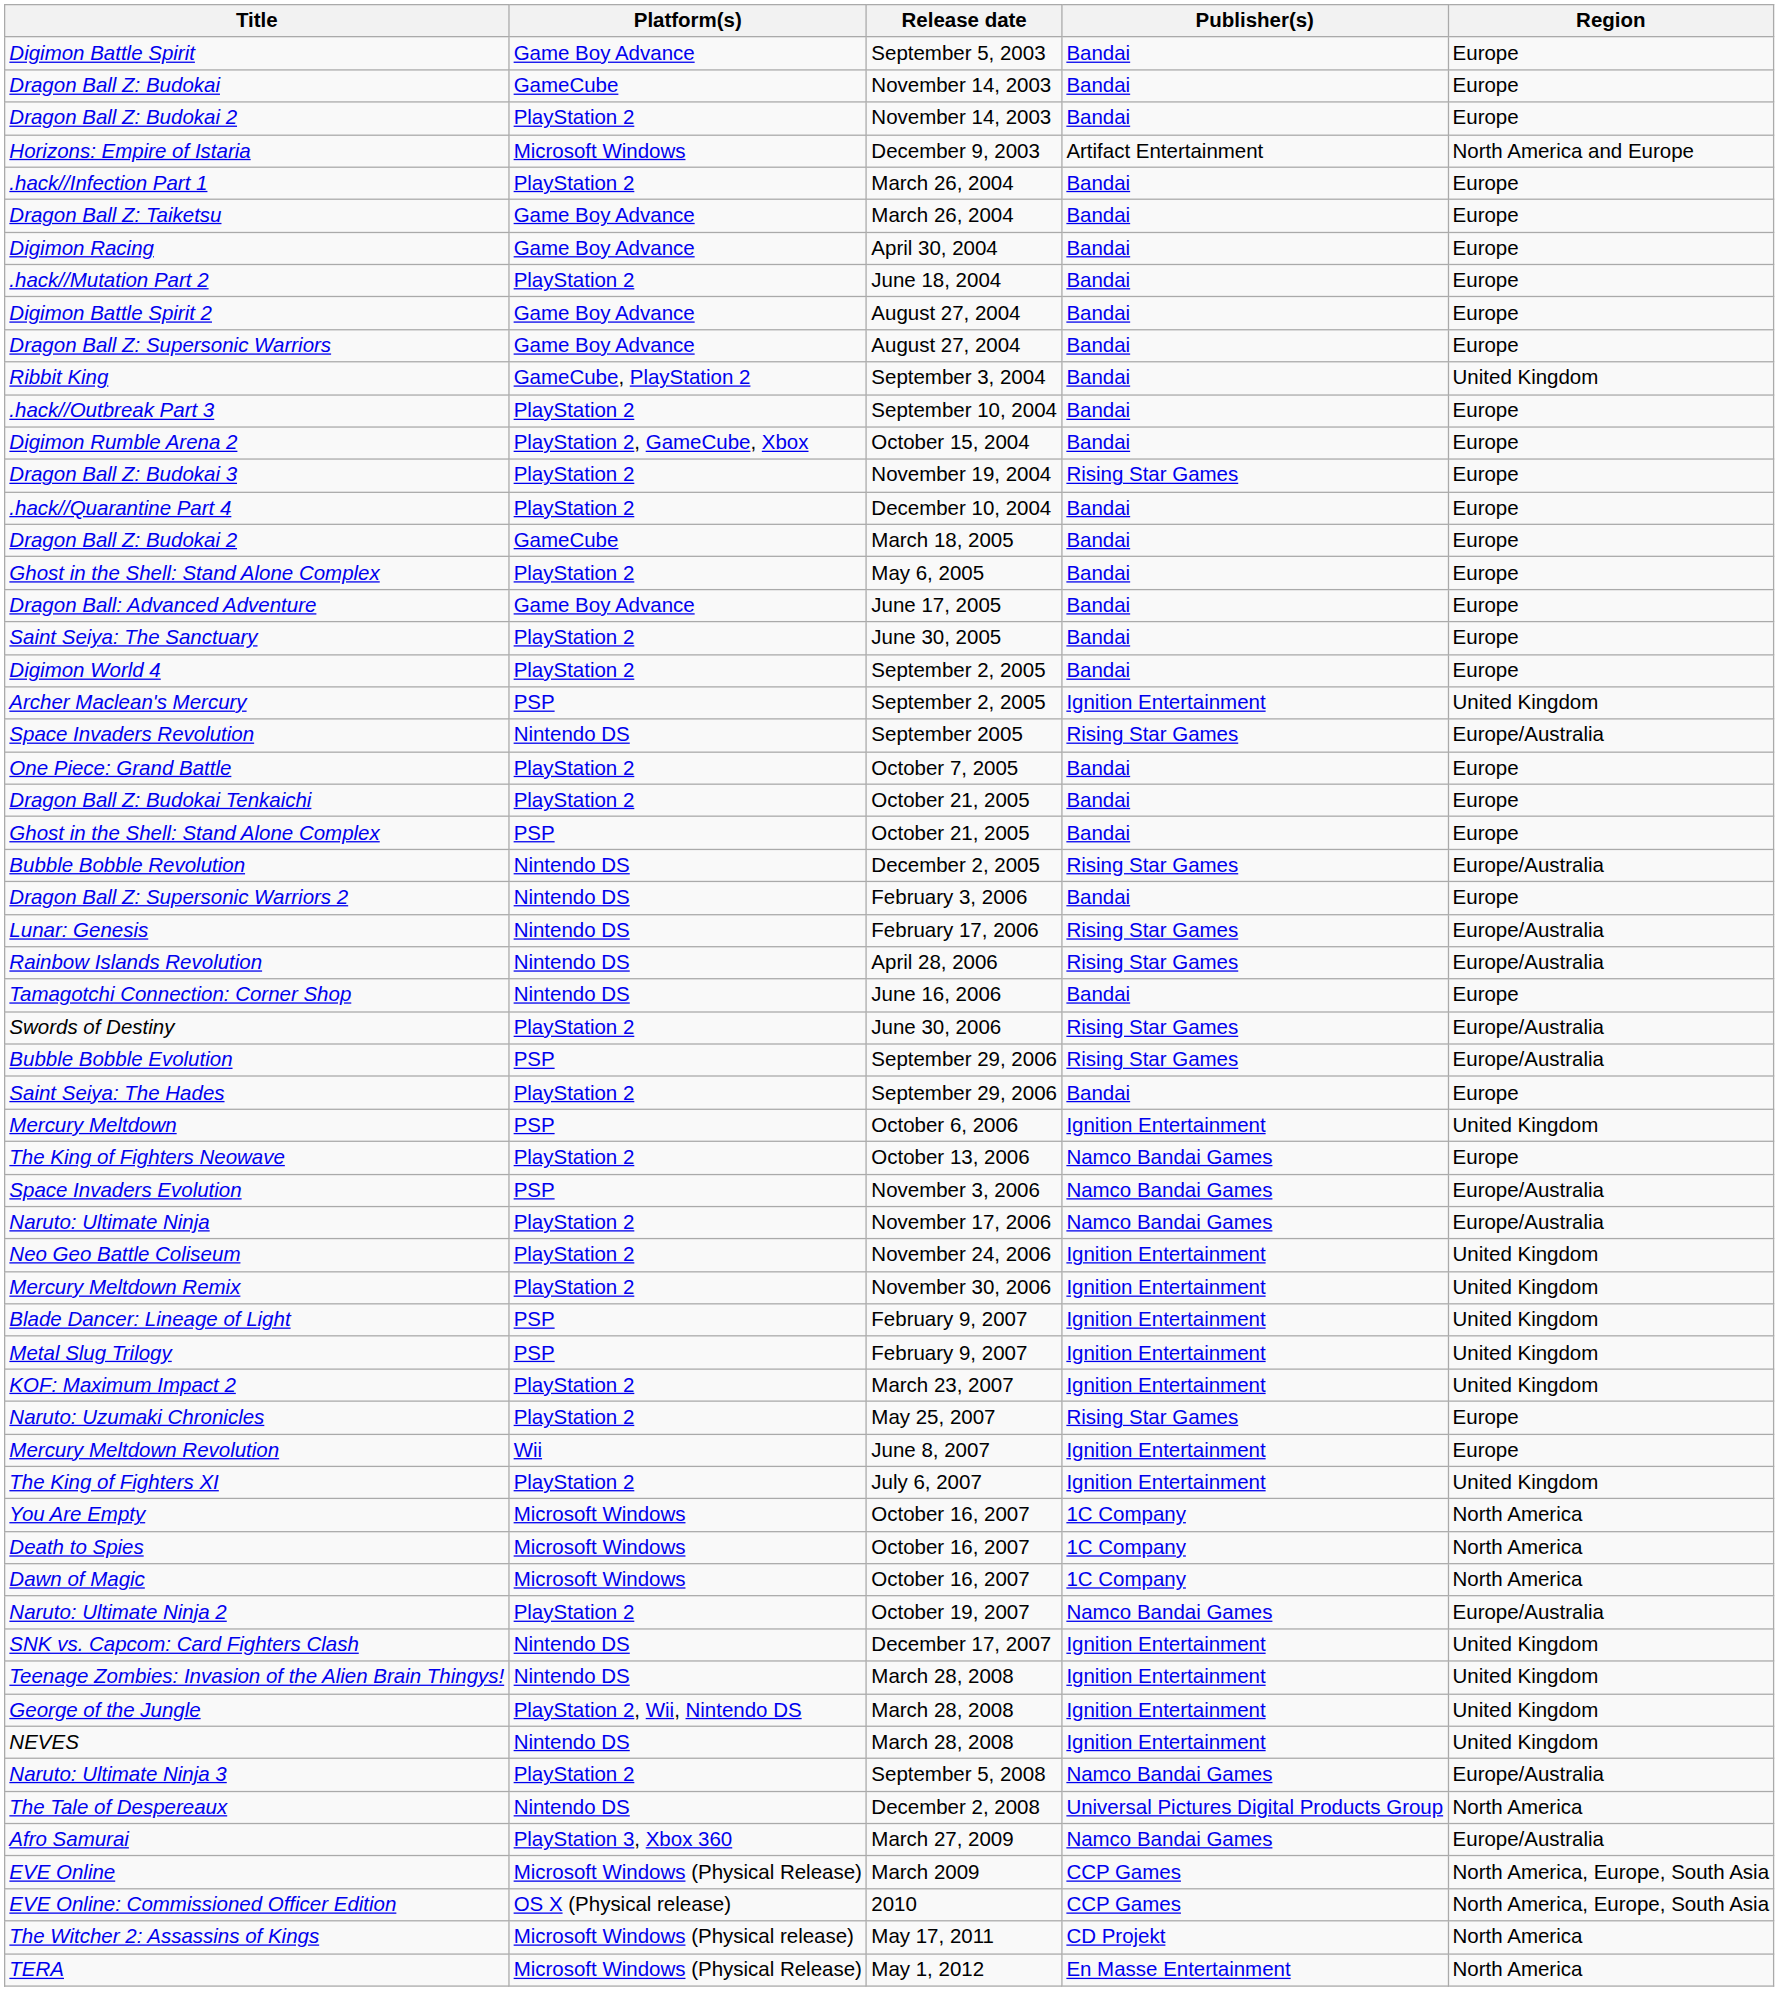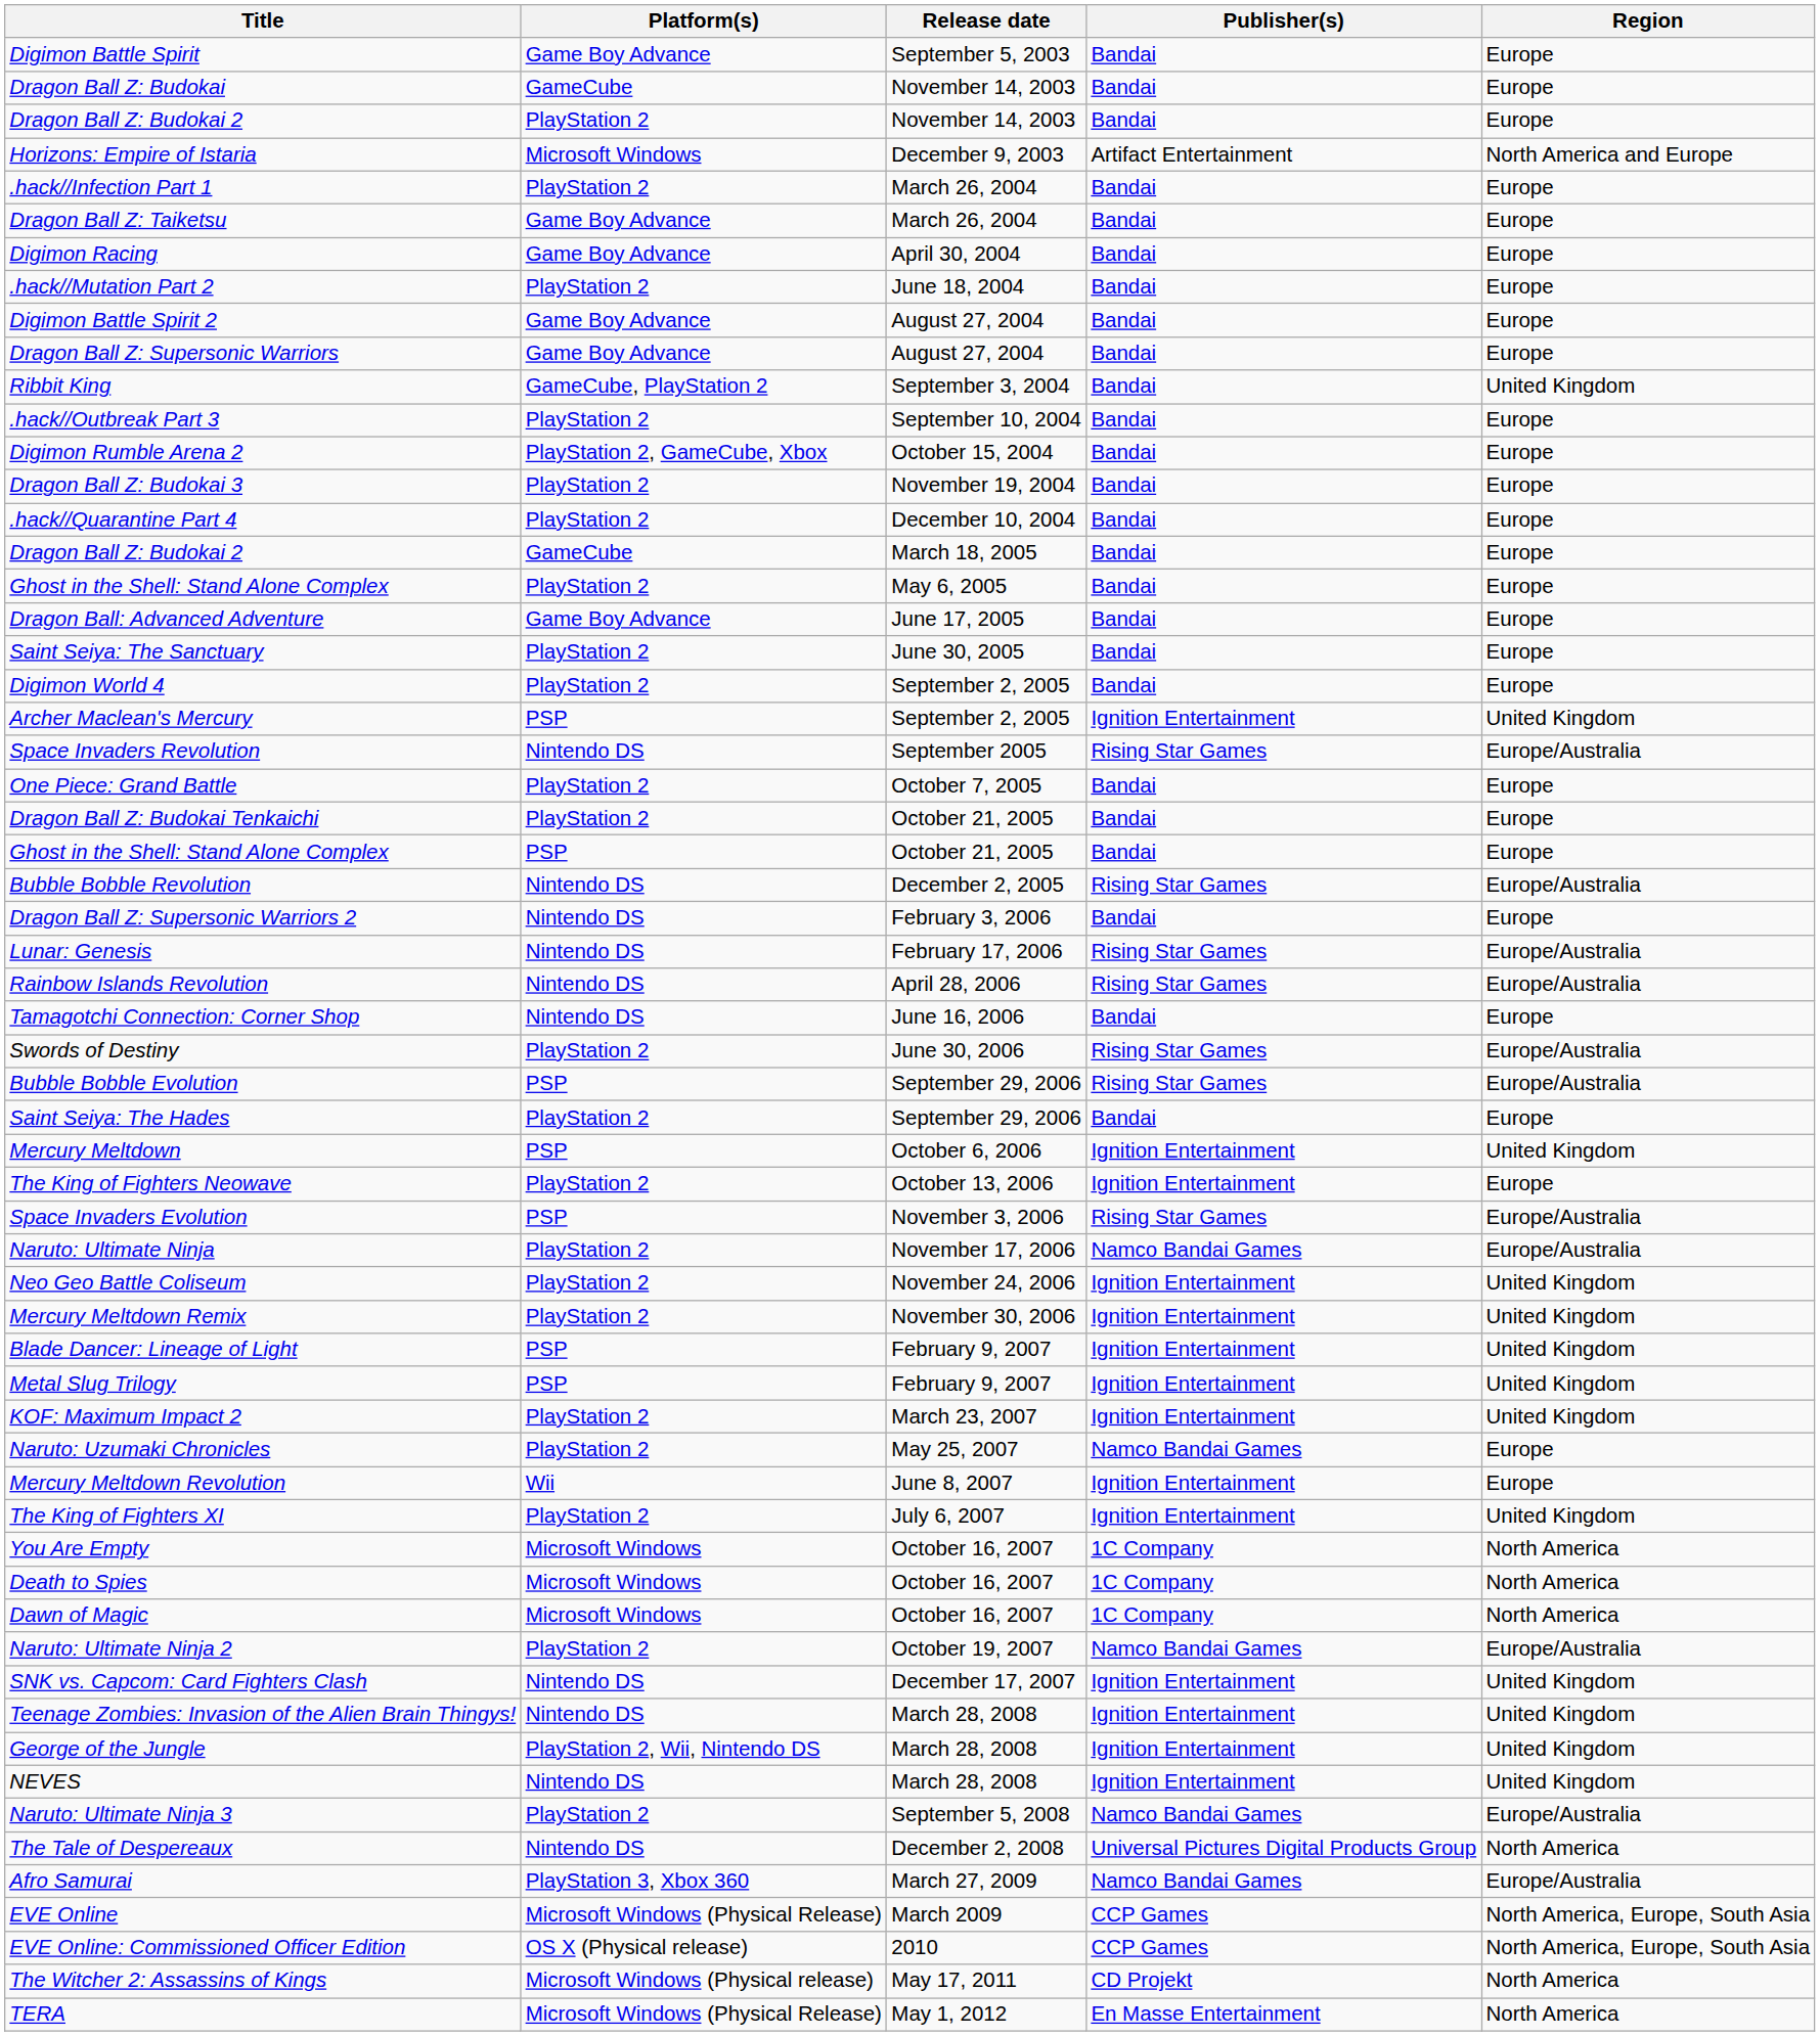Dragon Ball Z: Budokai 3 | Publisher(s): Rising Star Games -> Bandai
The King of Fighters Neowave | Publisher(s): Namco Bandai Games -> Ignition Entertainment
Space Invaders Evolution | Publisher(s): Namco Bandai Games -> Rising Star Games
Naruto: Uzumaki Chronicles | Publisher(s): Rising Star Games -> Namco Bandai Games
